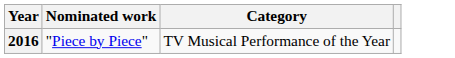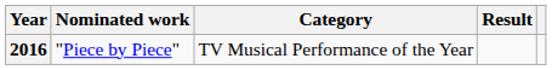+ column: Result
